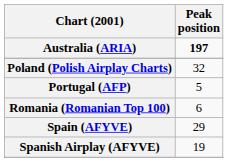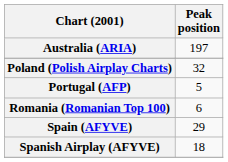Australia (ARIA) | Peak position: bold -> normal
Spanish Airplay (AFYVE) | Peak position: 19 -> 18
